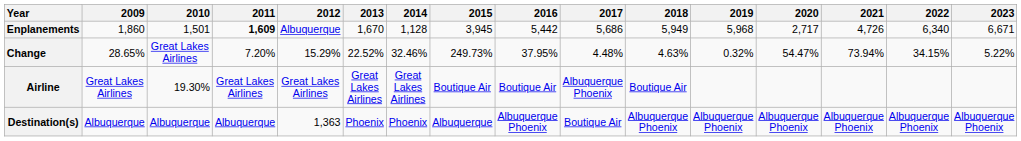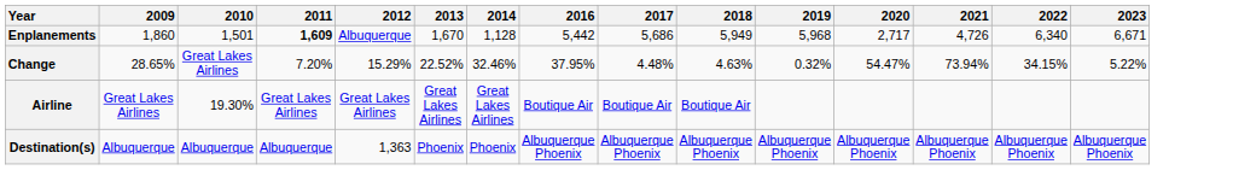- column: 2015 | 3,945 | 249.73% | Boutique Air | Albuquerque
Airline | 2017: Albuquerque Phoenix -> Boutique Air
Destination(s) | 2017: Boutique Air -> Albuquerque Phoenix
